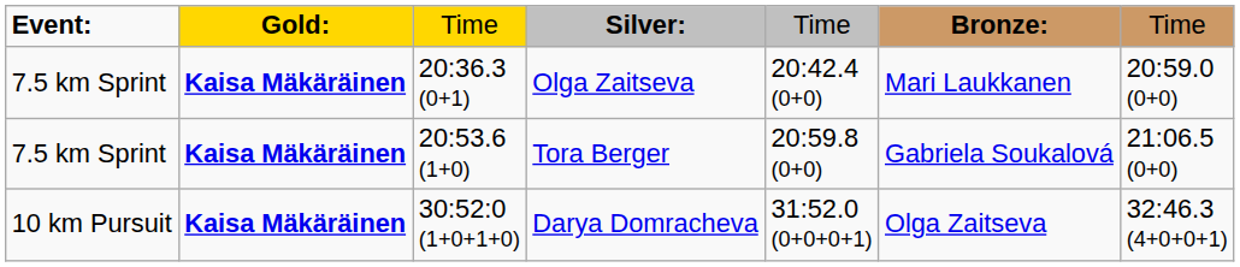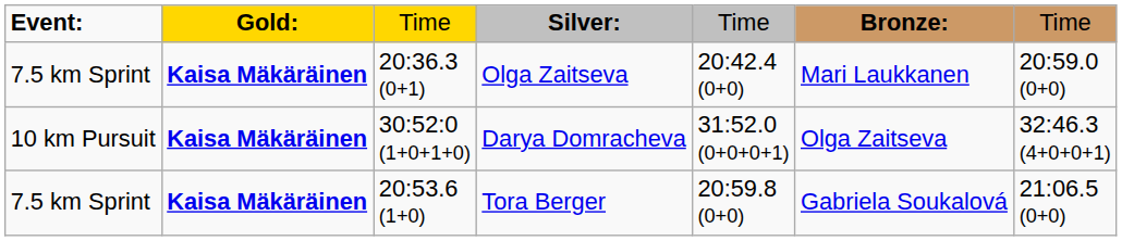rows swapped: Tora Berger <-> Darya Domracheva
